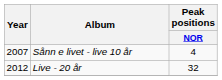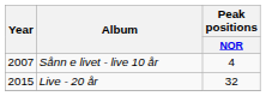Live - 20 år | Year: 2012 -> 2015
